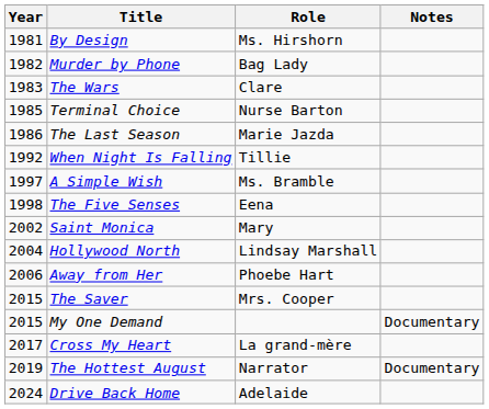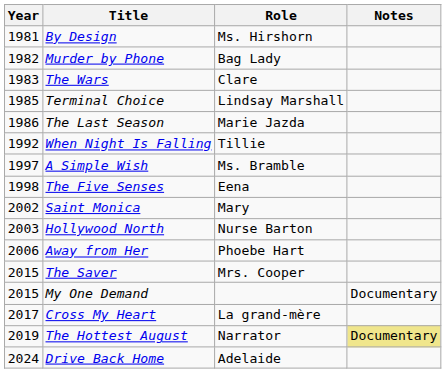Terminal Choice | Role: Nurse Barton -> Lindsay Marshall
Hollywood North | Year: 2004 -> 2003
Hollywood North | Role: Lindsay Marshall -> Nurse Barton
The Hottest August | Notes: no background -> khaki background
